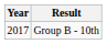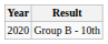Group B - 10th | Year: 2017 -> 2020
